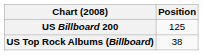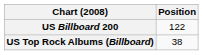US Billboard 200 | Position: 125 -> 122
